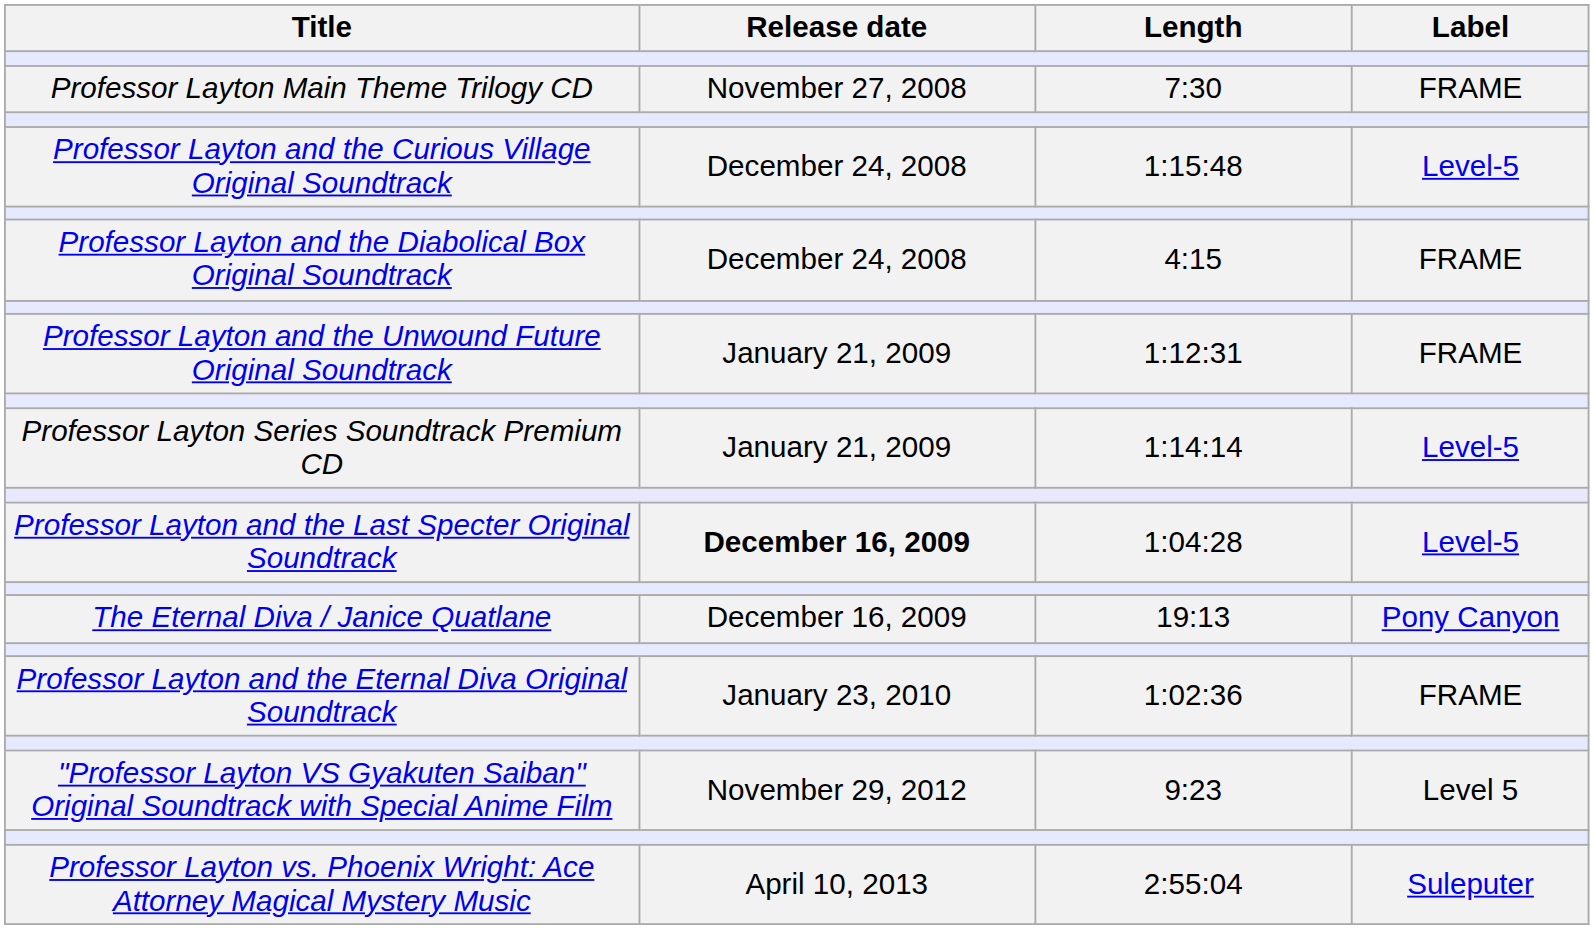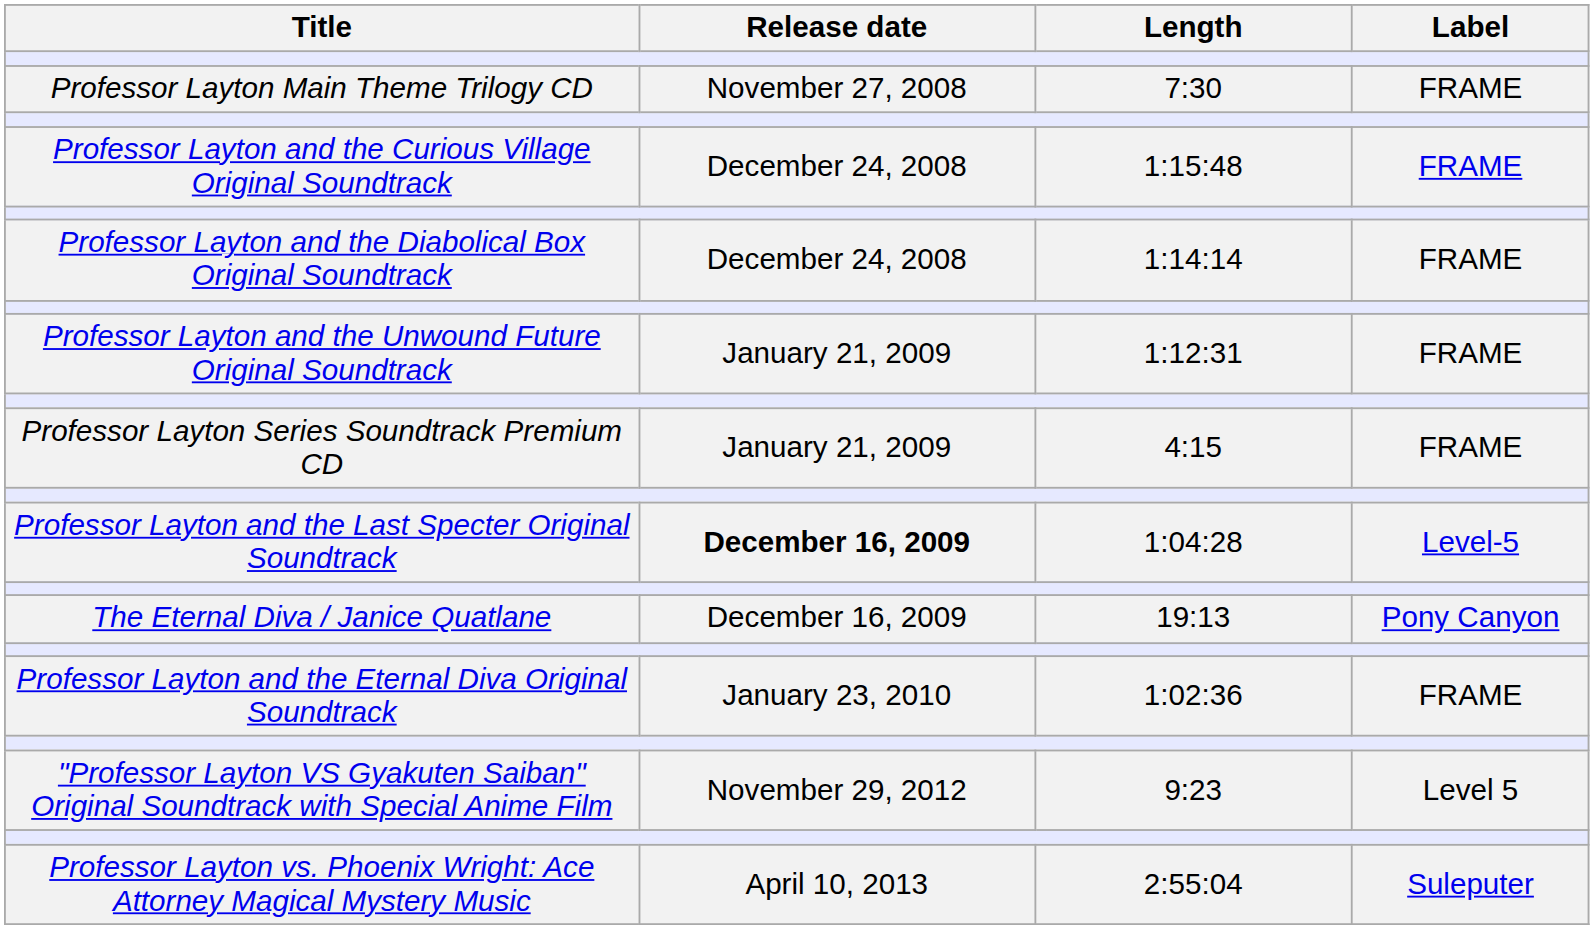Professor Layton and the Curious Village Original Soundtrack | Label: Level-5 -> FRAME
Professor Layton and the Diabolical Box Original Soundtrack | Length: 4:15 -> 1:14:14
Professor Layton Series Soundtrack Premium CD | Length: 1:14:14 -> 4:15
Professor Layton Series Soundtrack Premium CD | Label: Level-5 -> FRAME
